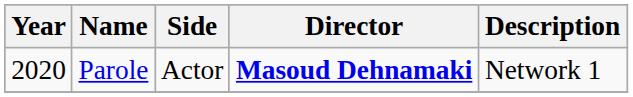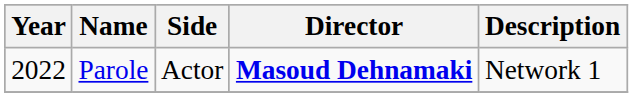Parole | Year: 2020 -> 2022
